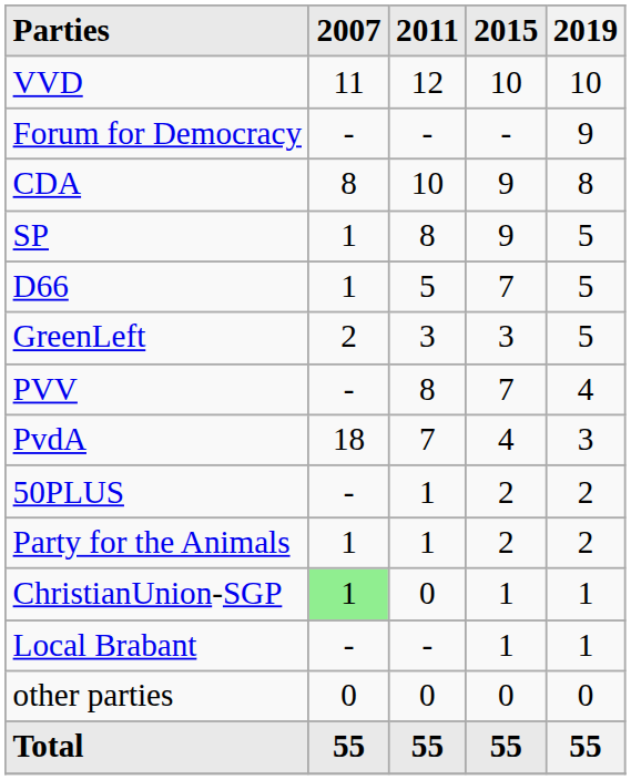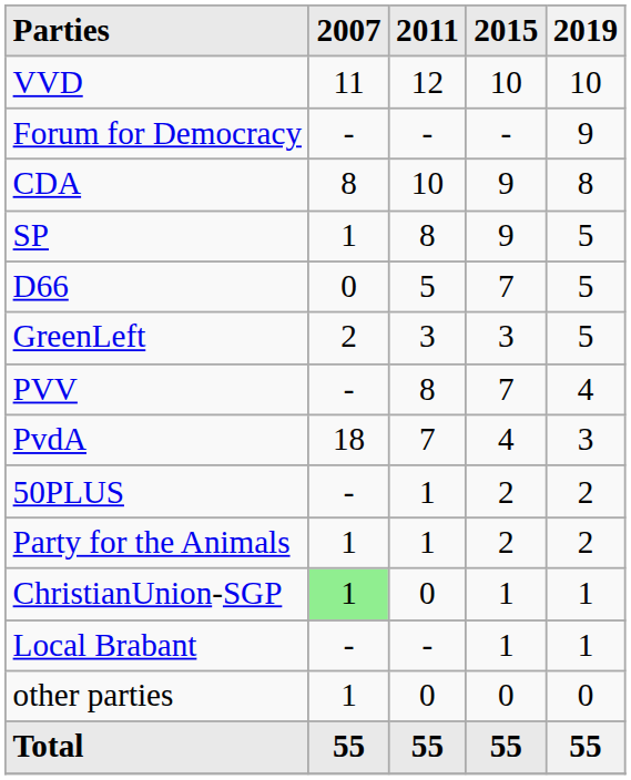D66 | 2007: 1 -> 0
other parties | 2007: 0 -> 1
